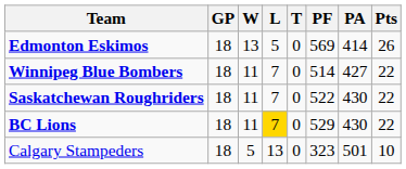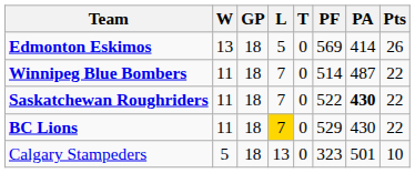columns swapped: GP <-> W
Winnipeg Blue Bombers | PA: 427 -> 487
Saskatchewan Roughriders | PA: normal -> bold
